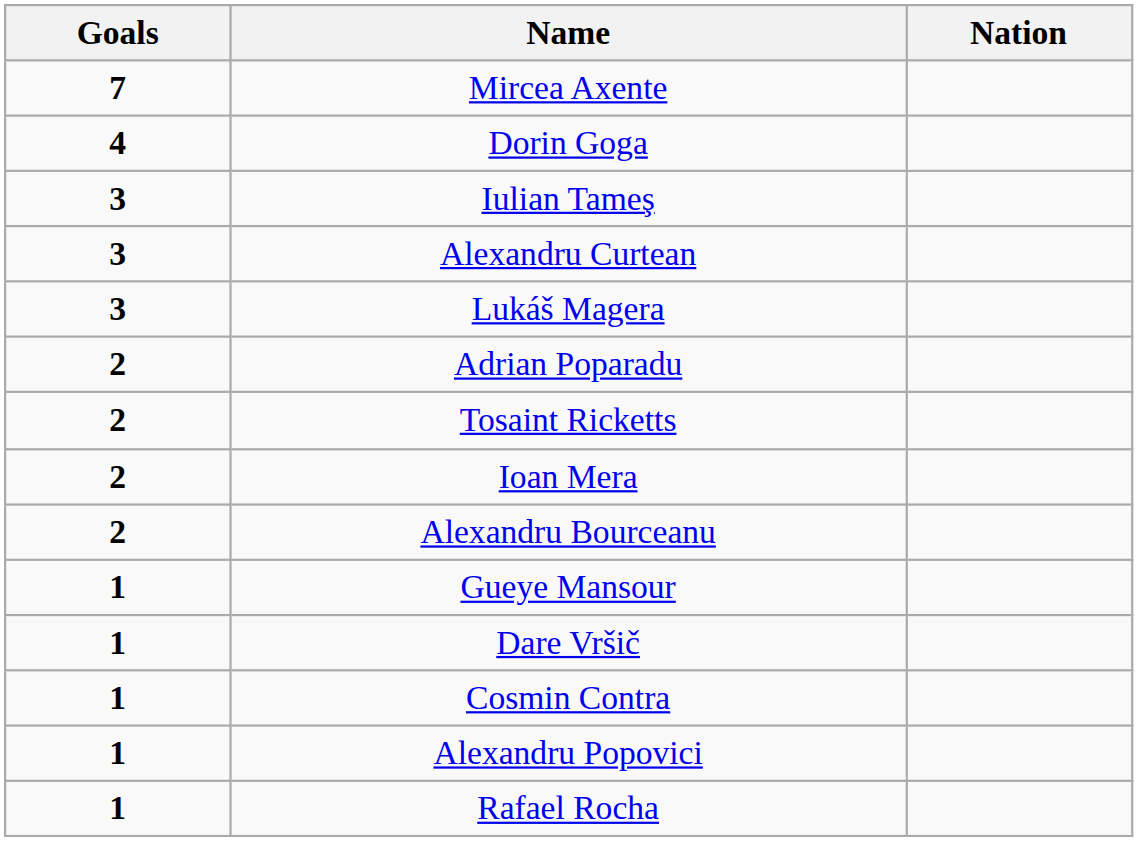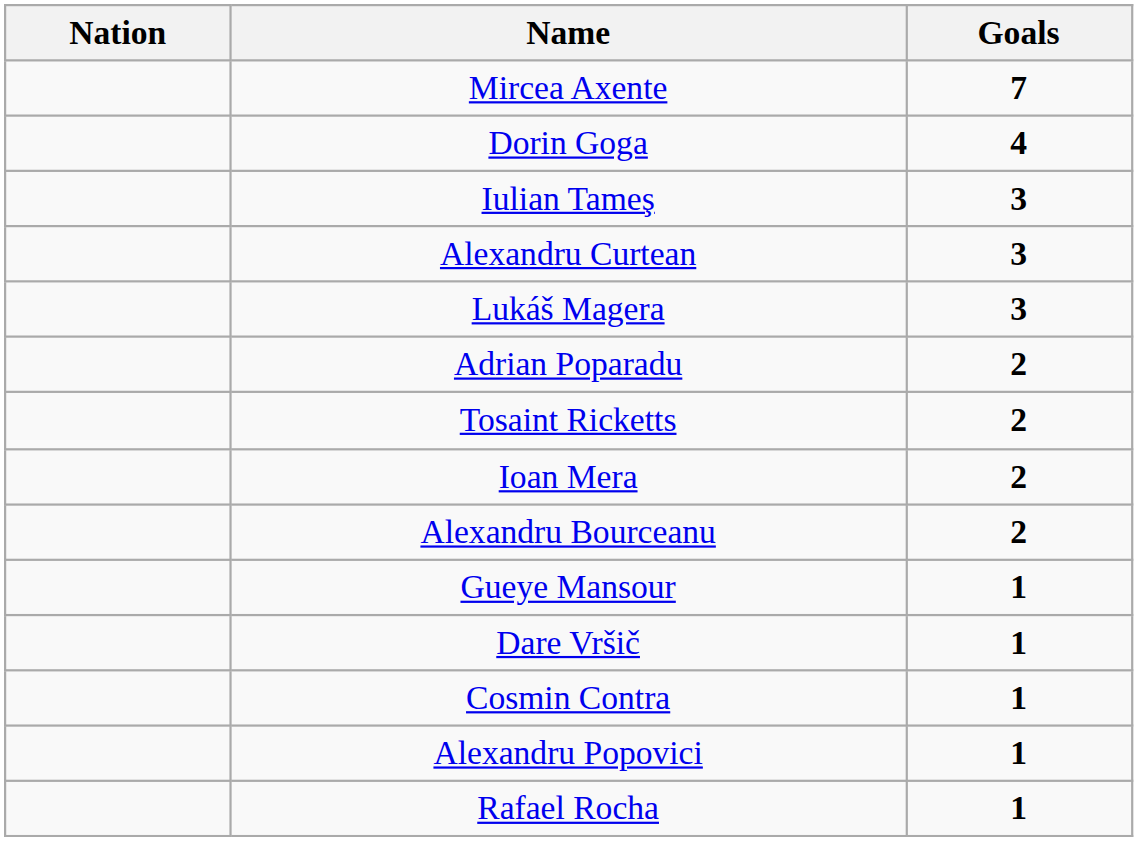columns swapped: Nation <-> Goals
